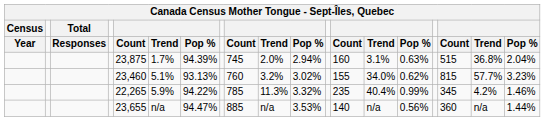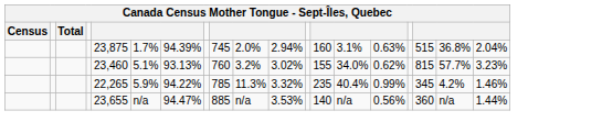- row: Year | Responses | Count | Trend | Pop % | Count | Trend | Pop % | Count | Trend | Pop % | Count | Trend | Pop %
